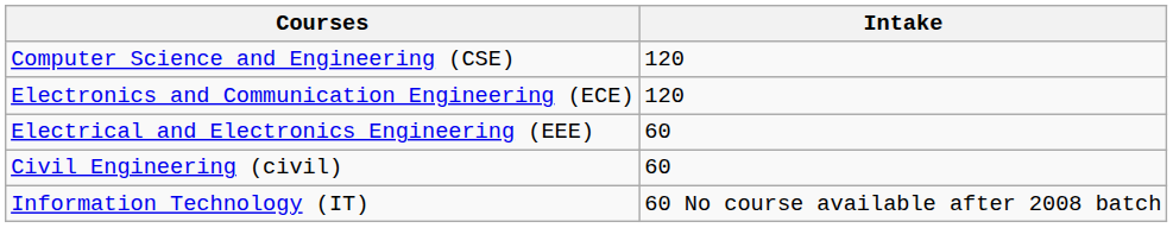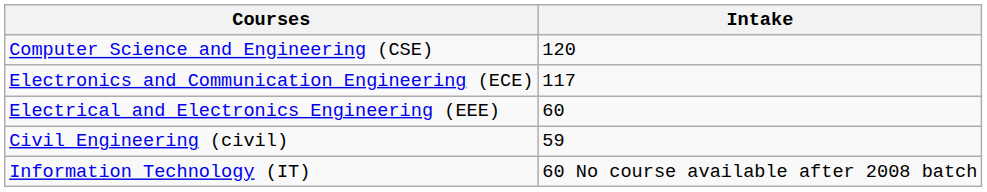Electronics and Communication Engineering (ECE) | Intake: 120 -> 117
Civil Engineering (civil) | Intake: 60 -> 59
